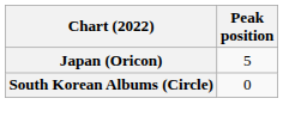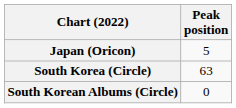+ row: South Korea (Circle) | 63
